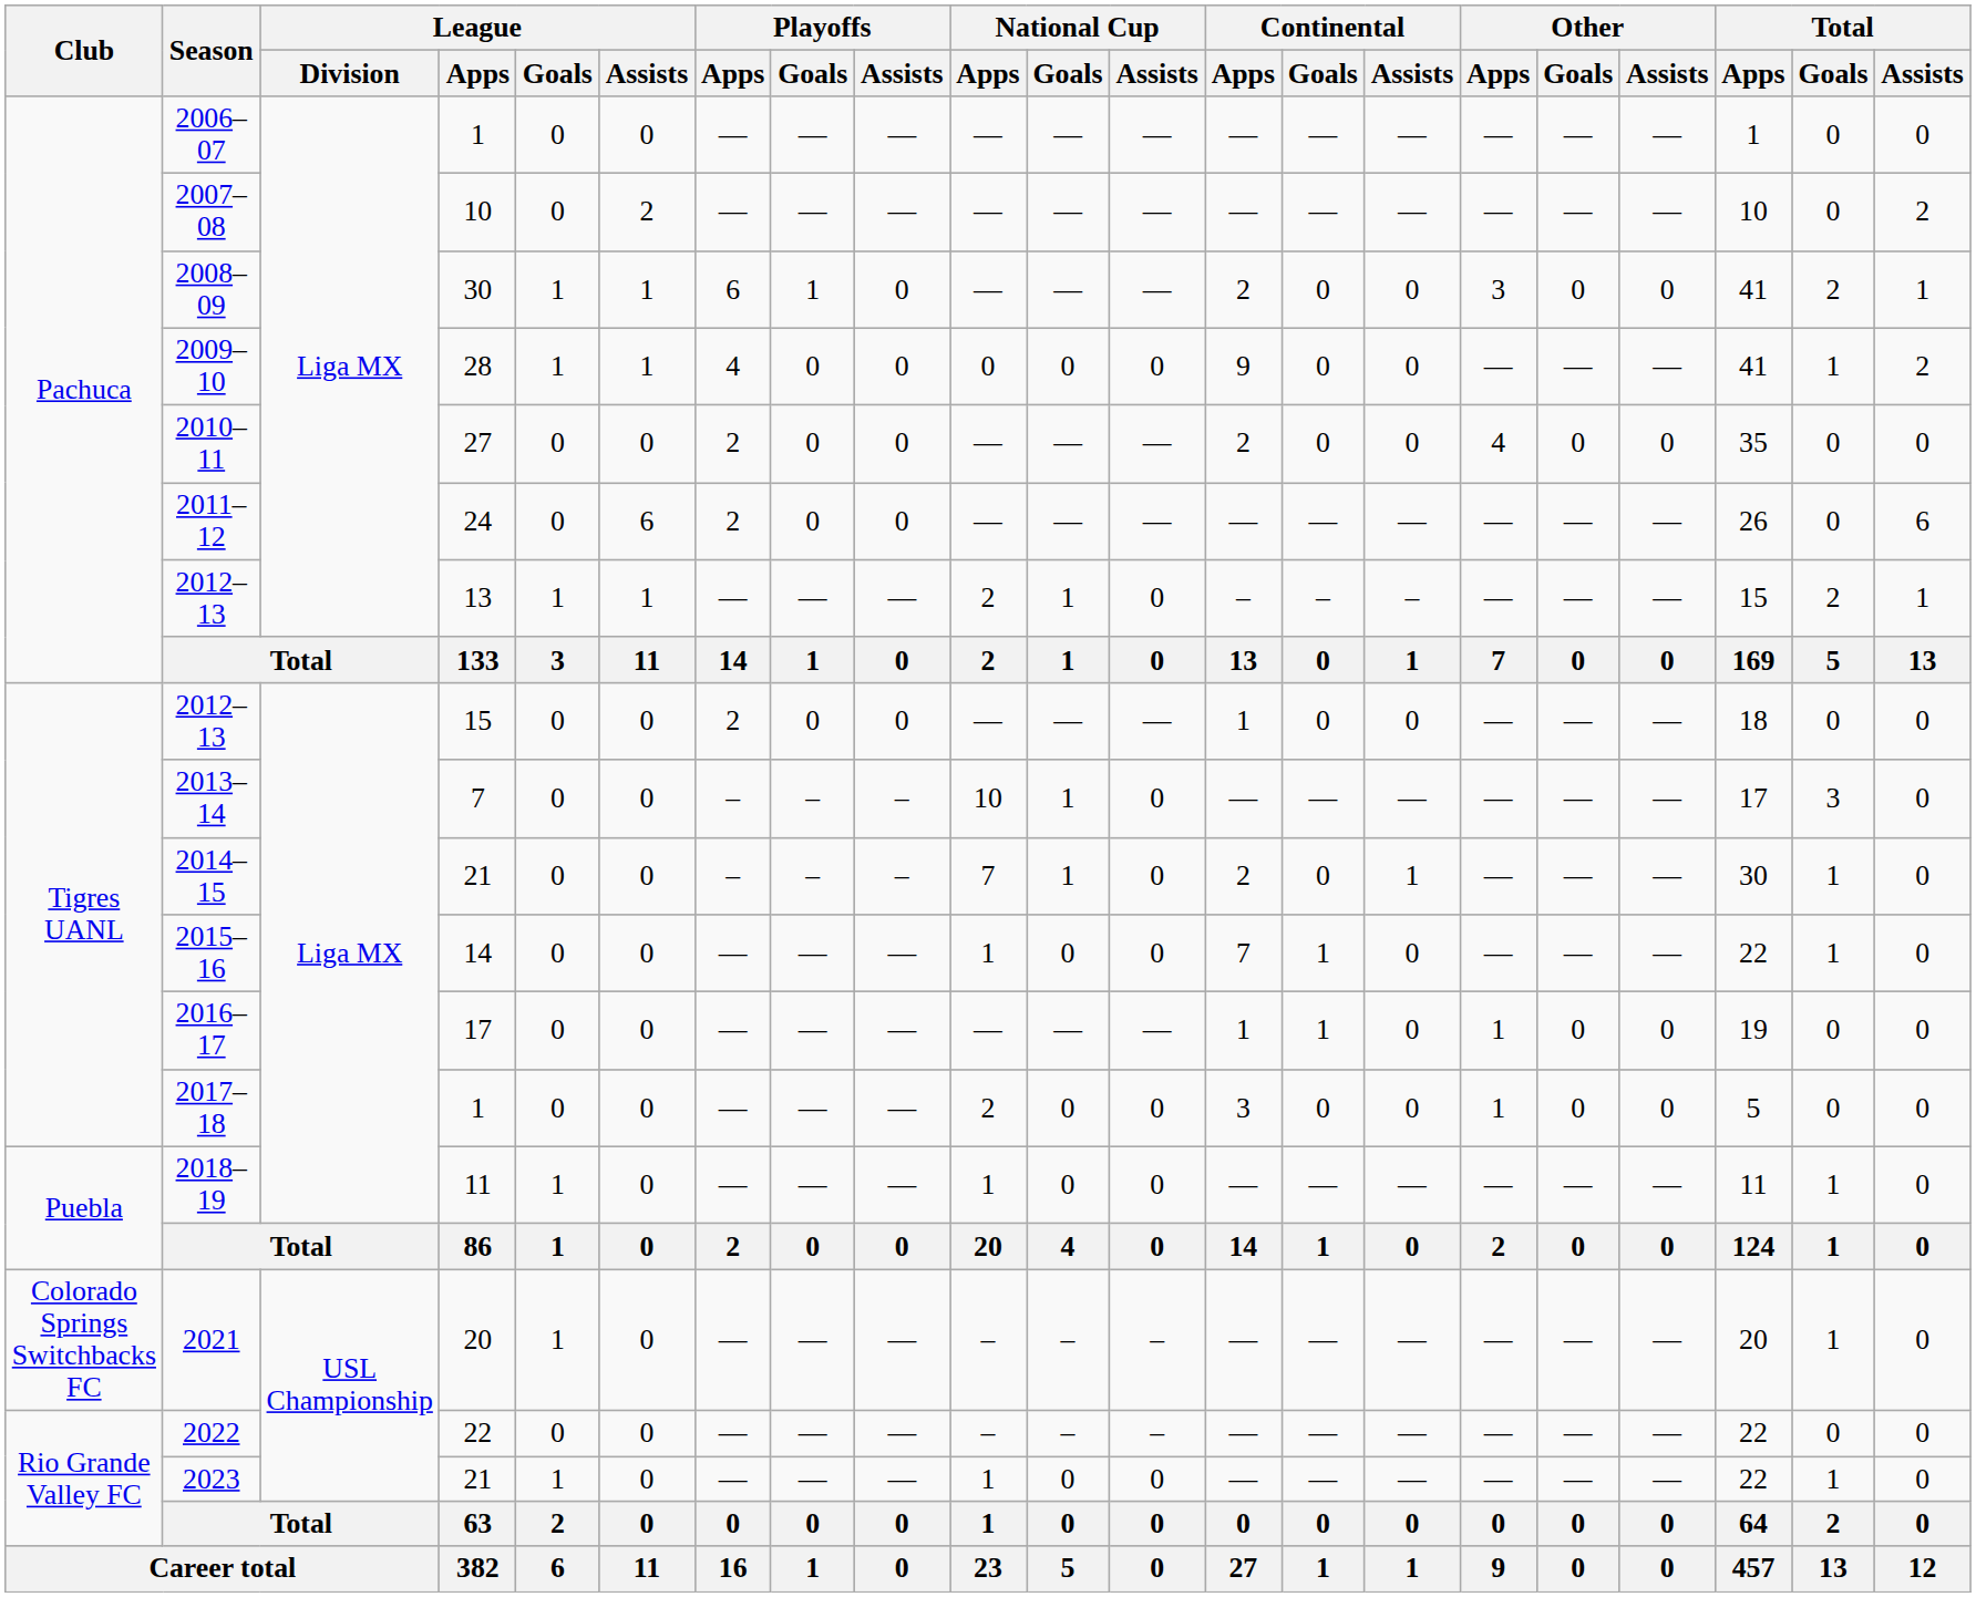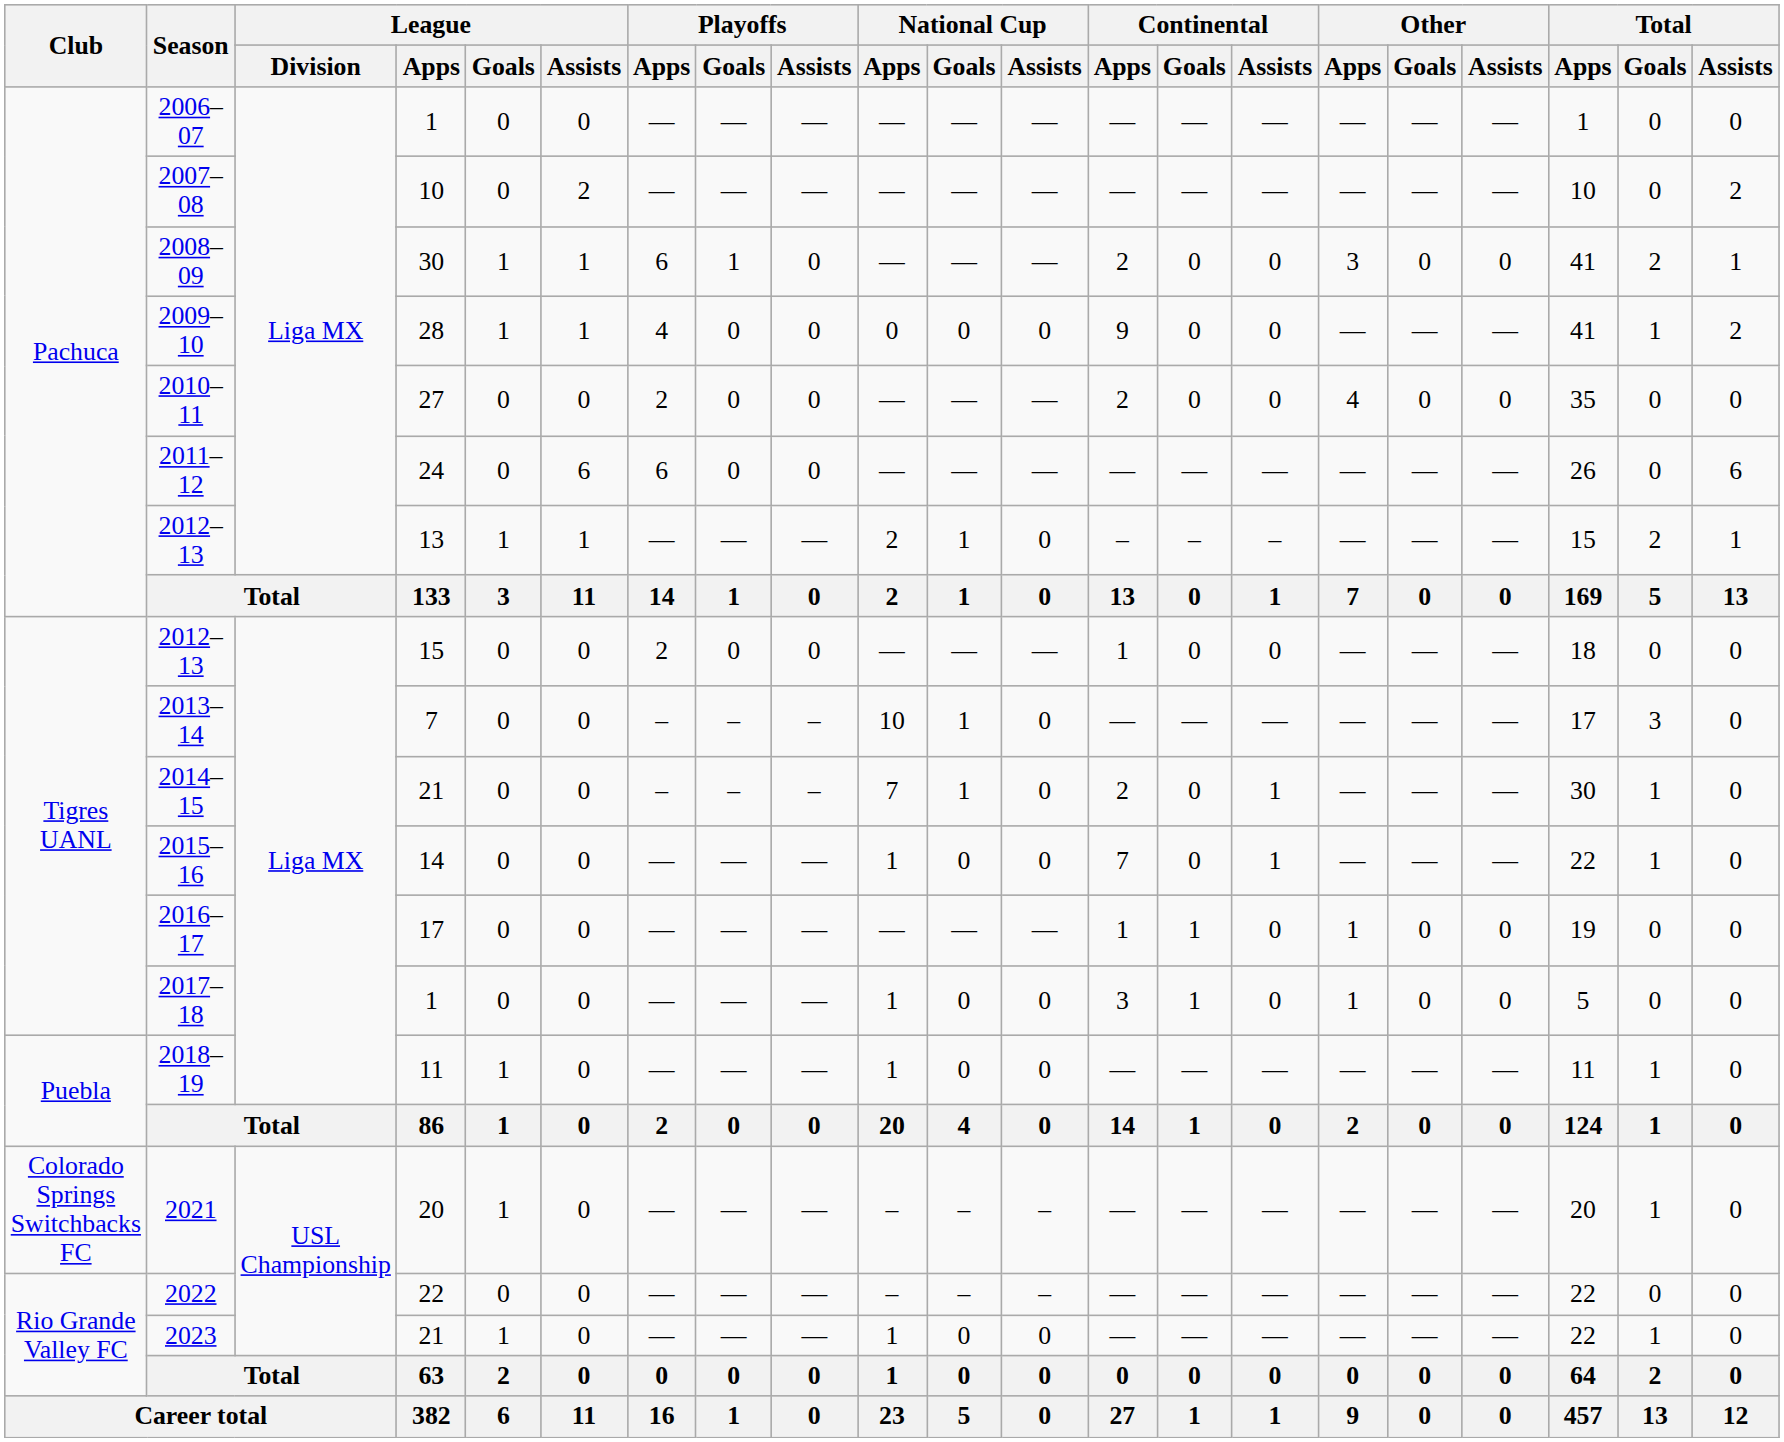2011–12 | Playoffs / Apps: 2 -> 6
2015–16 | Continental / Goals: 1 -> 0
2015–16 | Continental / Assists: 0 -> 1
2017–18 | National Cup / Apps: 2 -> 1
2017–18 | Continental / Goals: 0 -> 1
